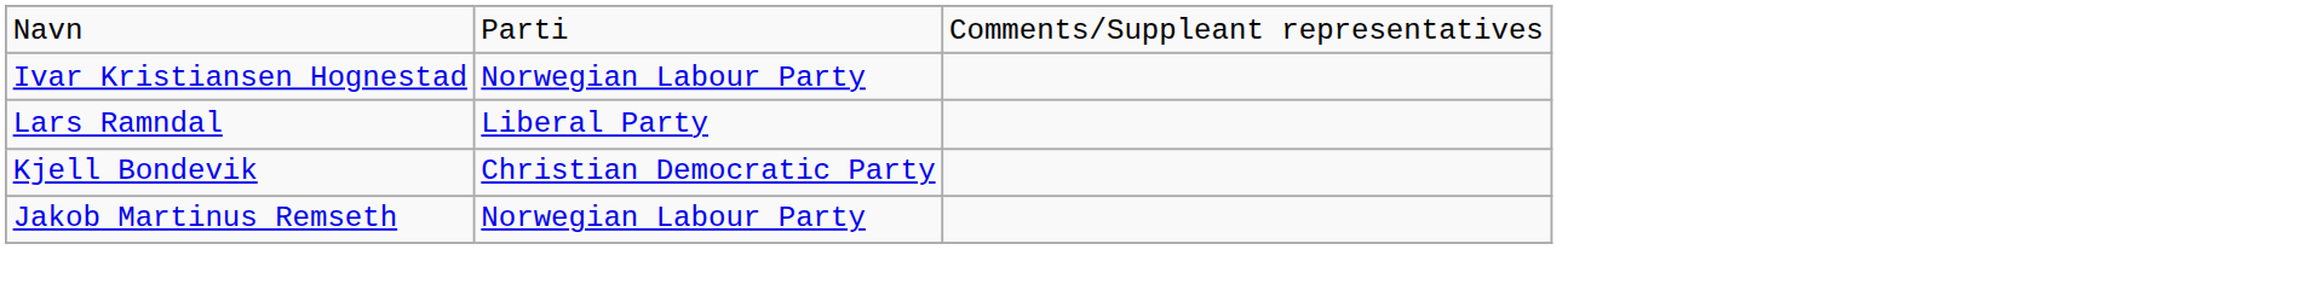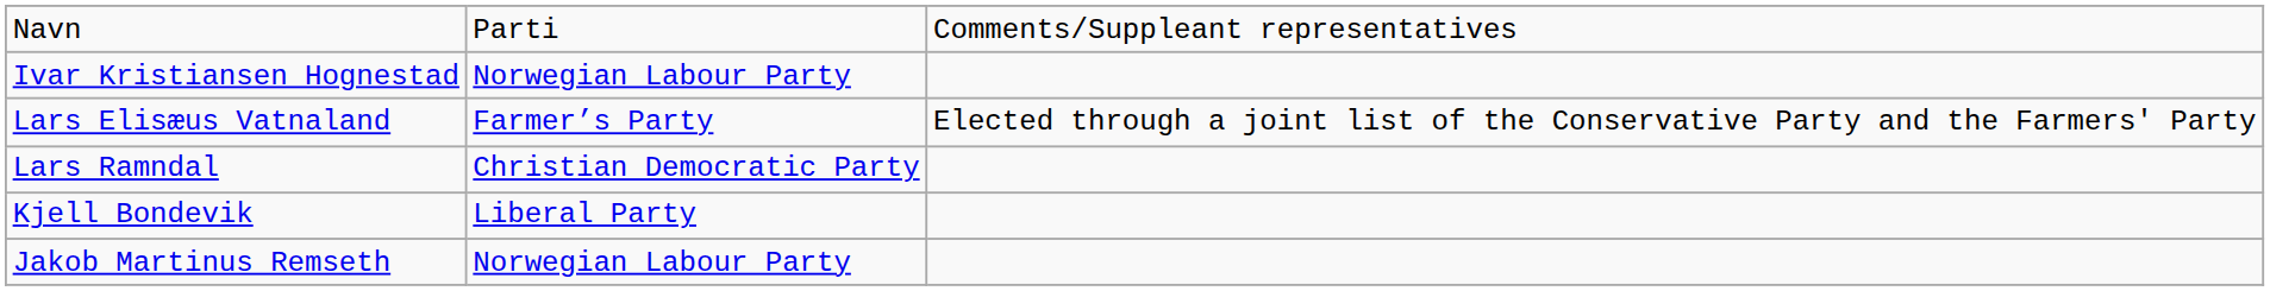+ row: Lars Elisæus Vatnaland | Farmer’s Party | Elected through a joint list of the Conservative Party and the Farmers' Party
Lars Ramndal | column 2: Liberal Party -> Christian Democratic Party
Kjell Bondevik | column 2: Christian Democratic Party -> Liberal Party
